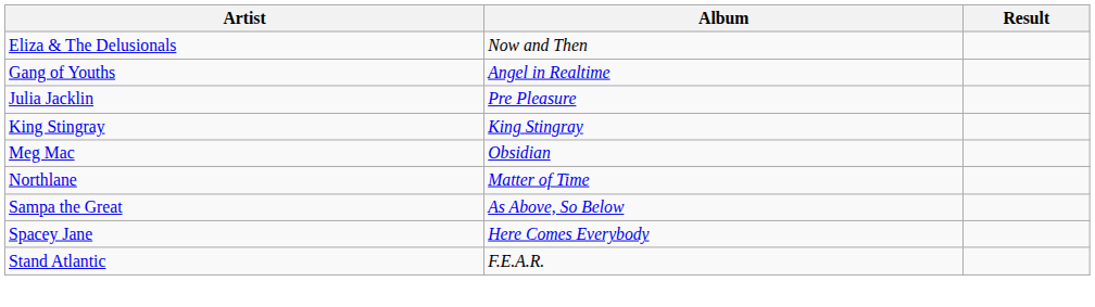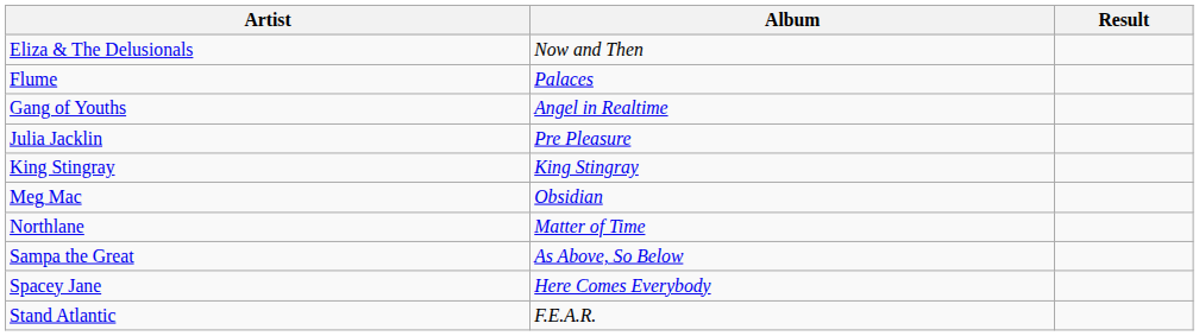+ row: Flume | Palaces
